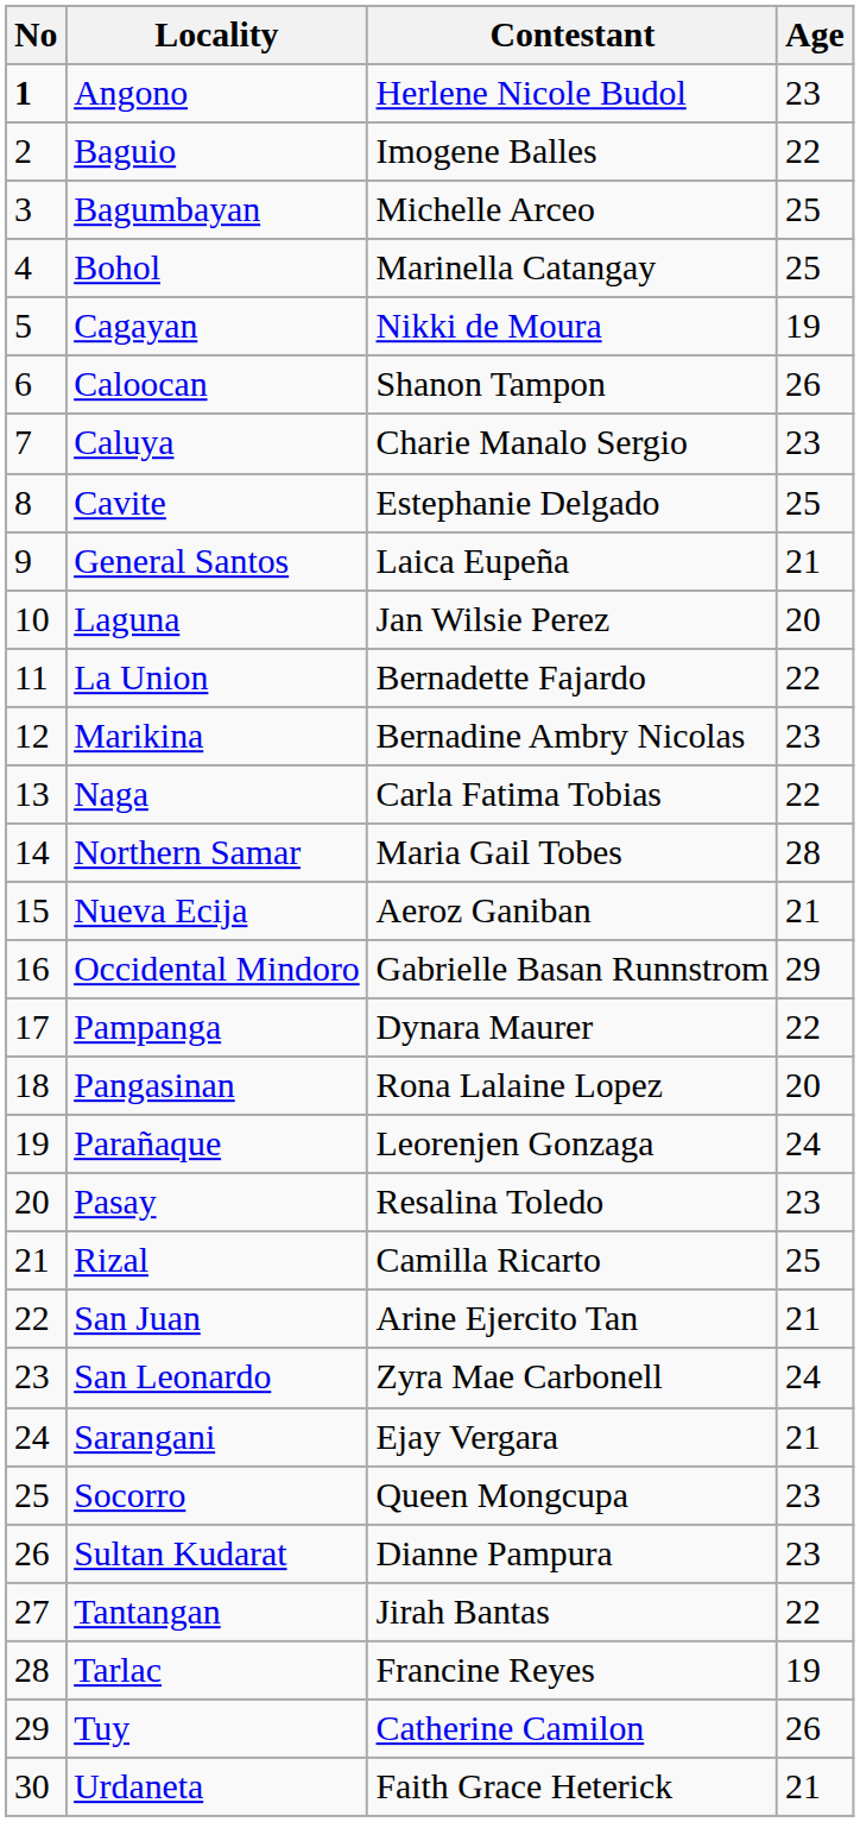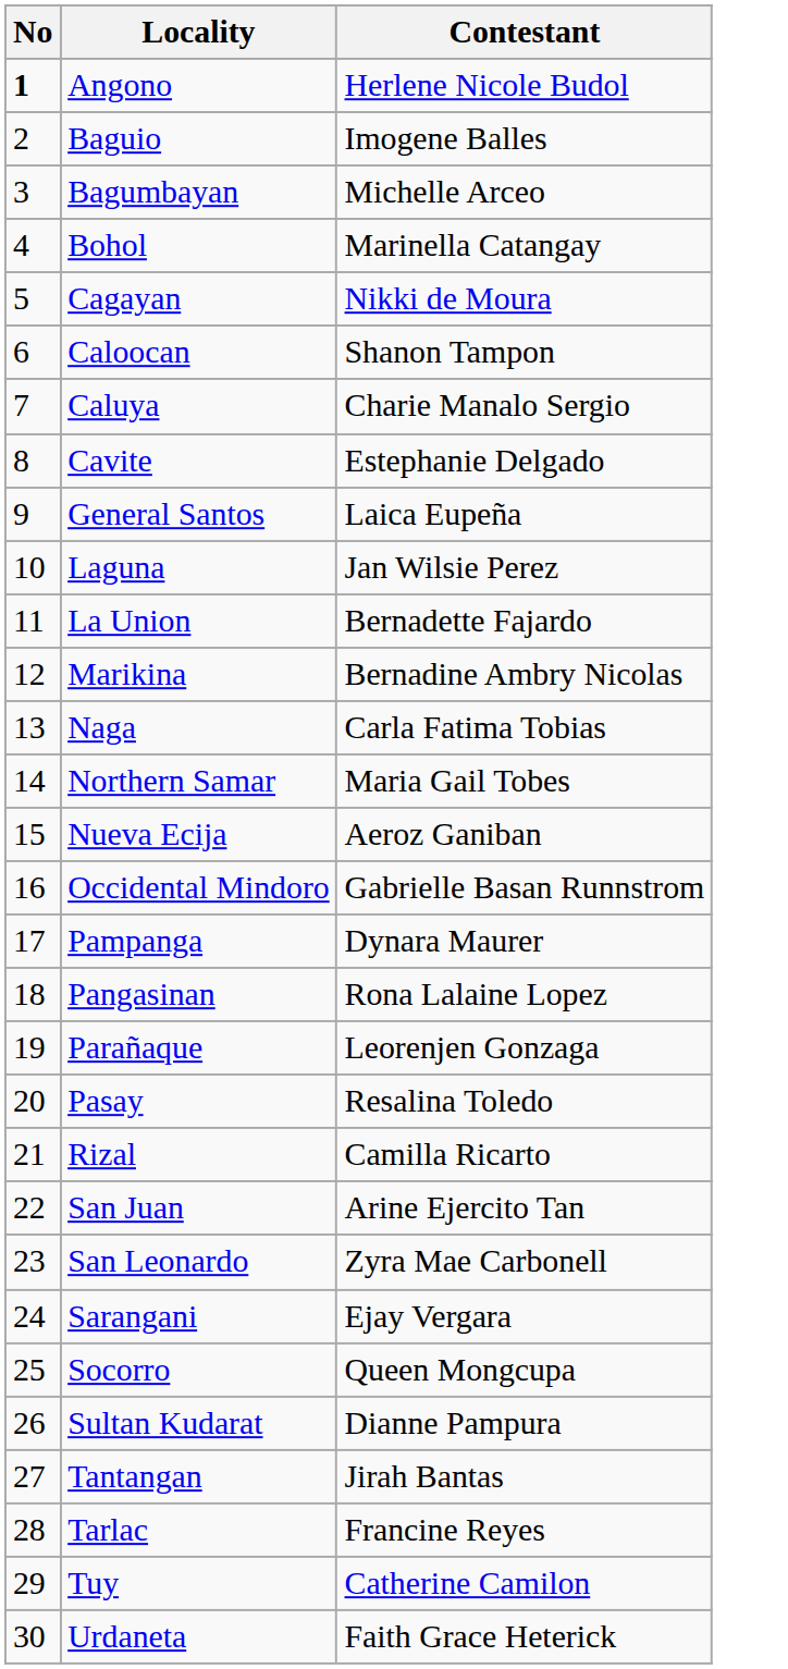- column: Age | 23 | 22 | 25 | 25 | 19 | 26 | 23 | 25 | 21 | 20 | 22 | 23 | 22 | 28 | 21 | 29 | 22 | 20 | 24 | 23 | 25 | 21 | 24 | 21 | 23 | 23 | 22 | 19 | 26 | 21
